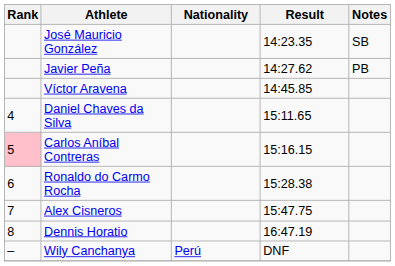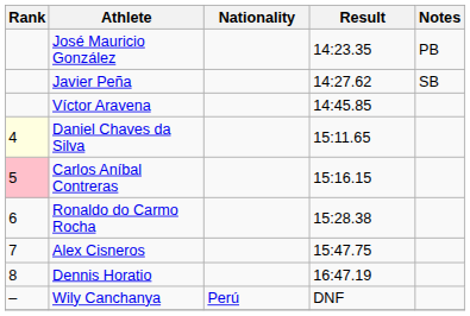José Mauricio González | Notes: SB -> PB
Javier Peña | Notes: PB -> SB
Daniel Chaves da Silva | Rank: no background -> lightyellow background
